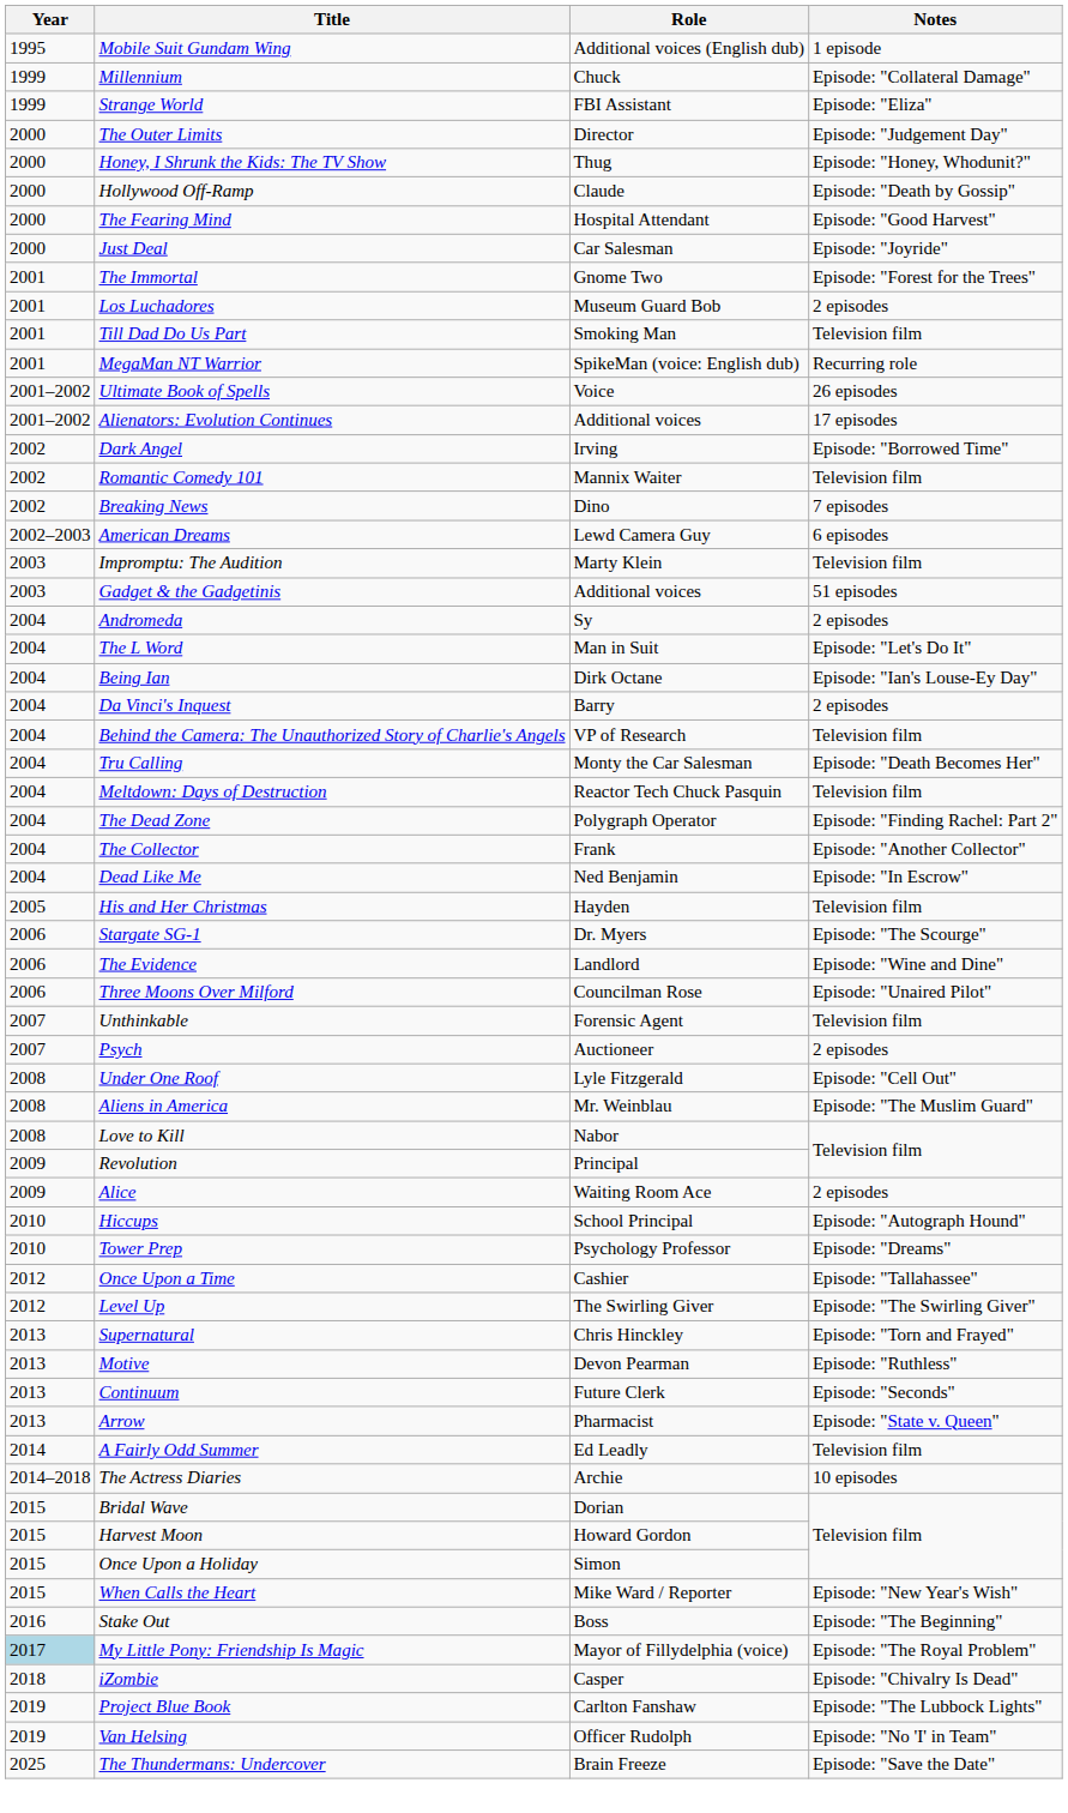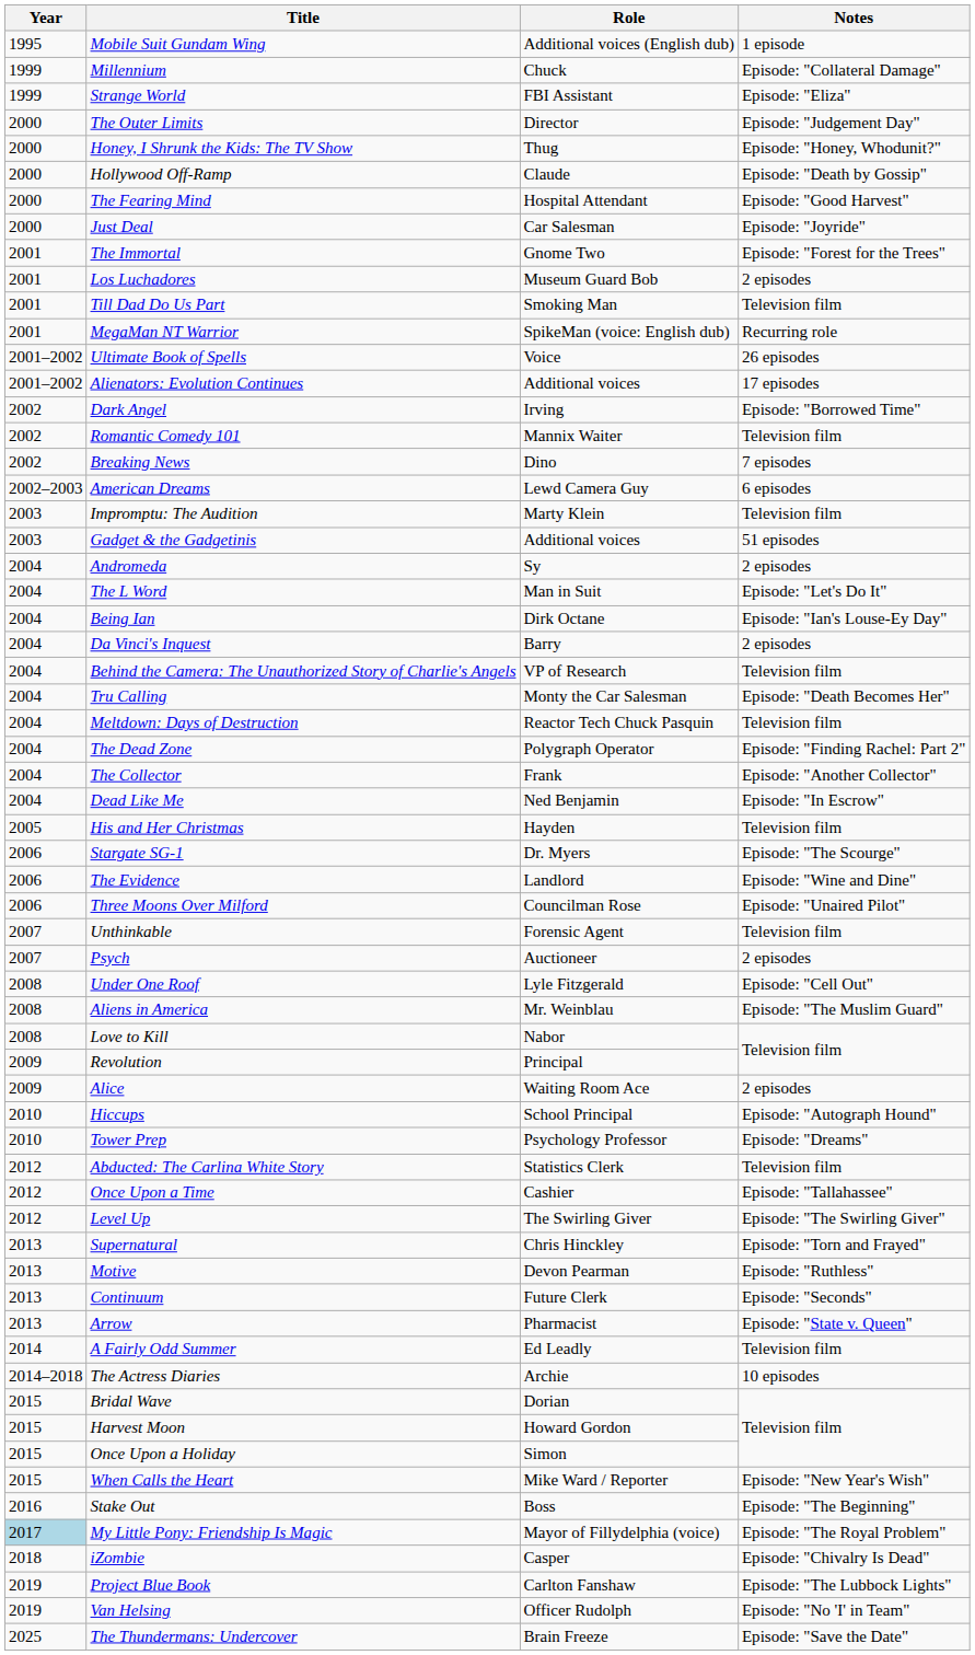+ row: 2012 | Abducted: The Carlina White Story | Statistics Clerk | Television film
